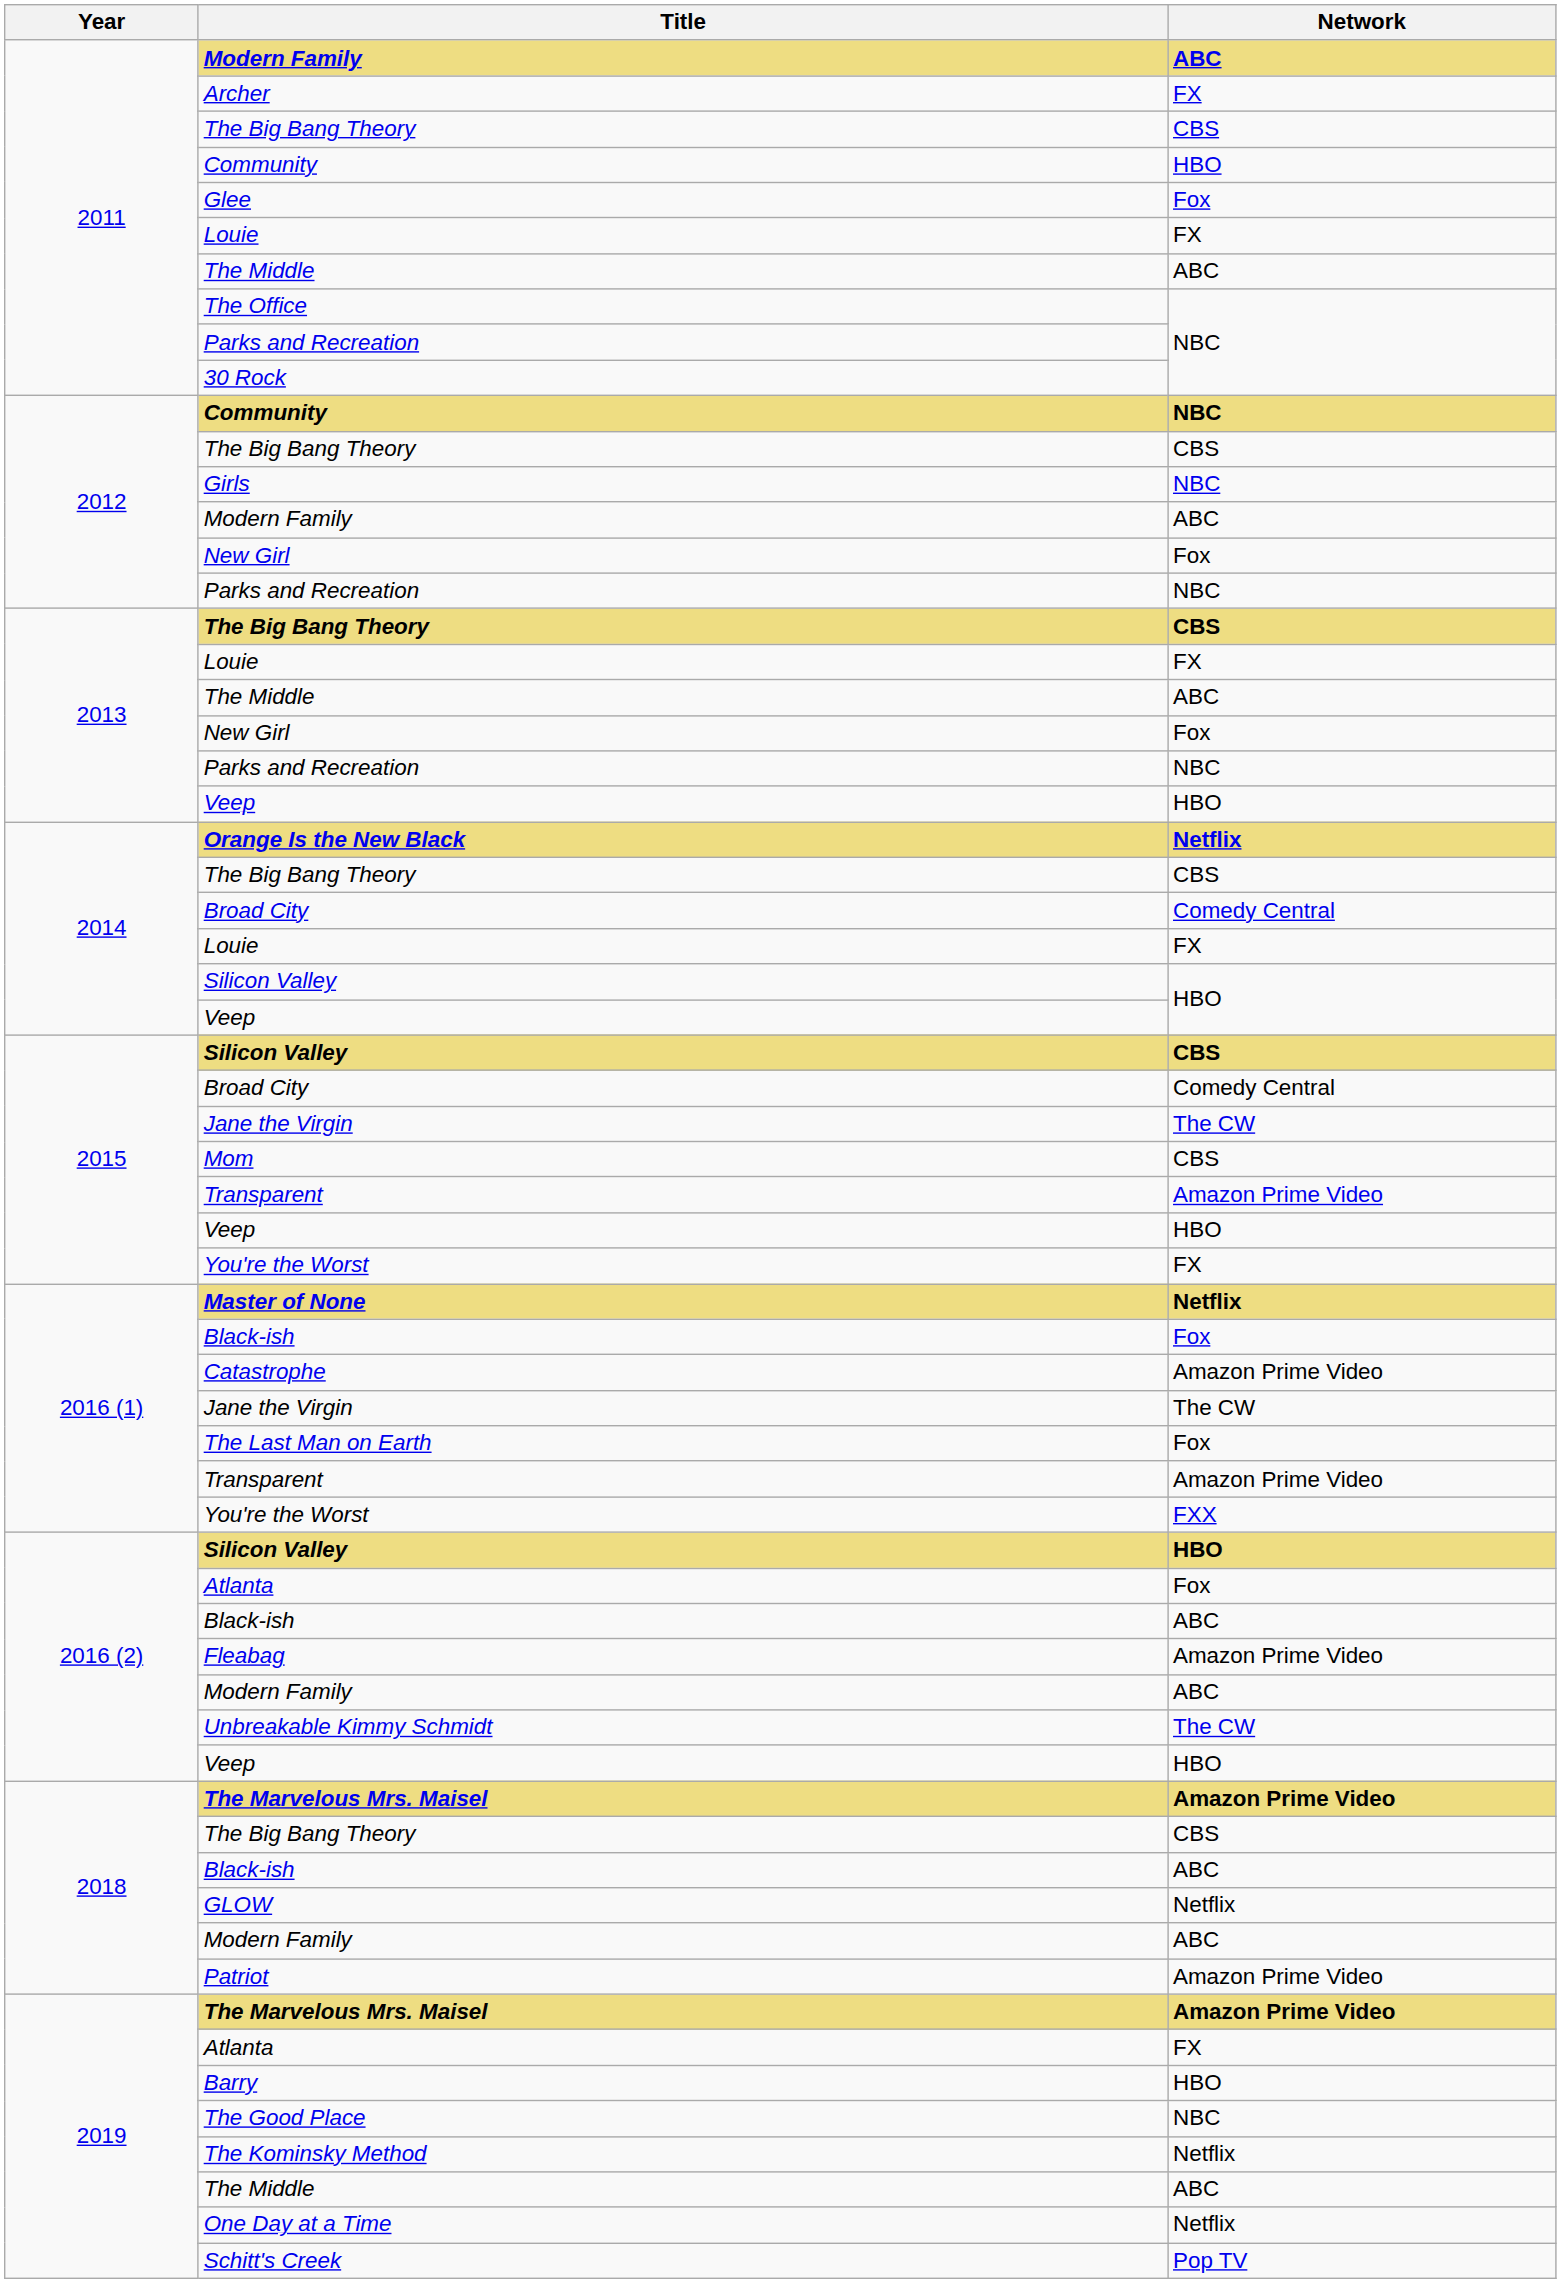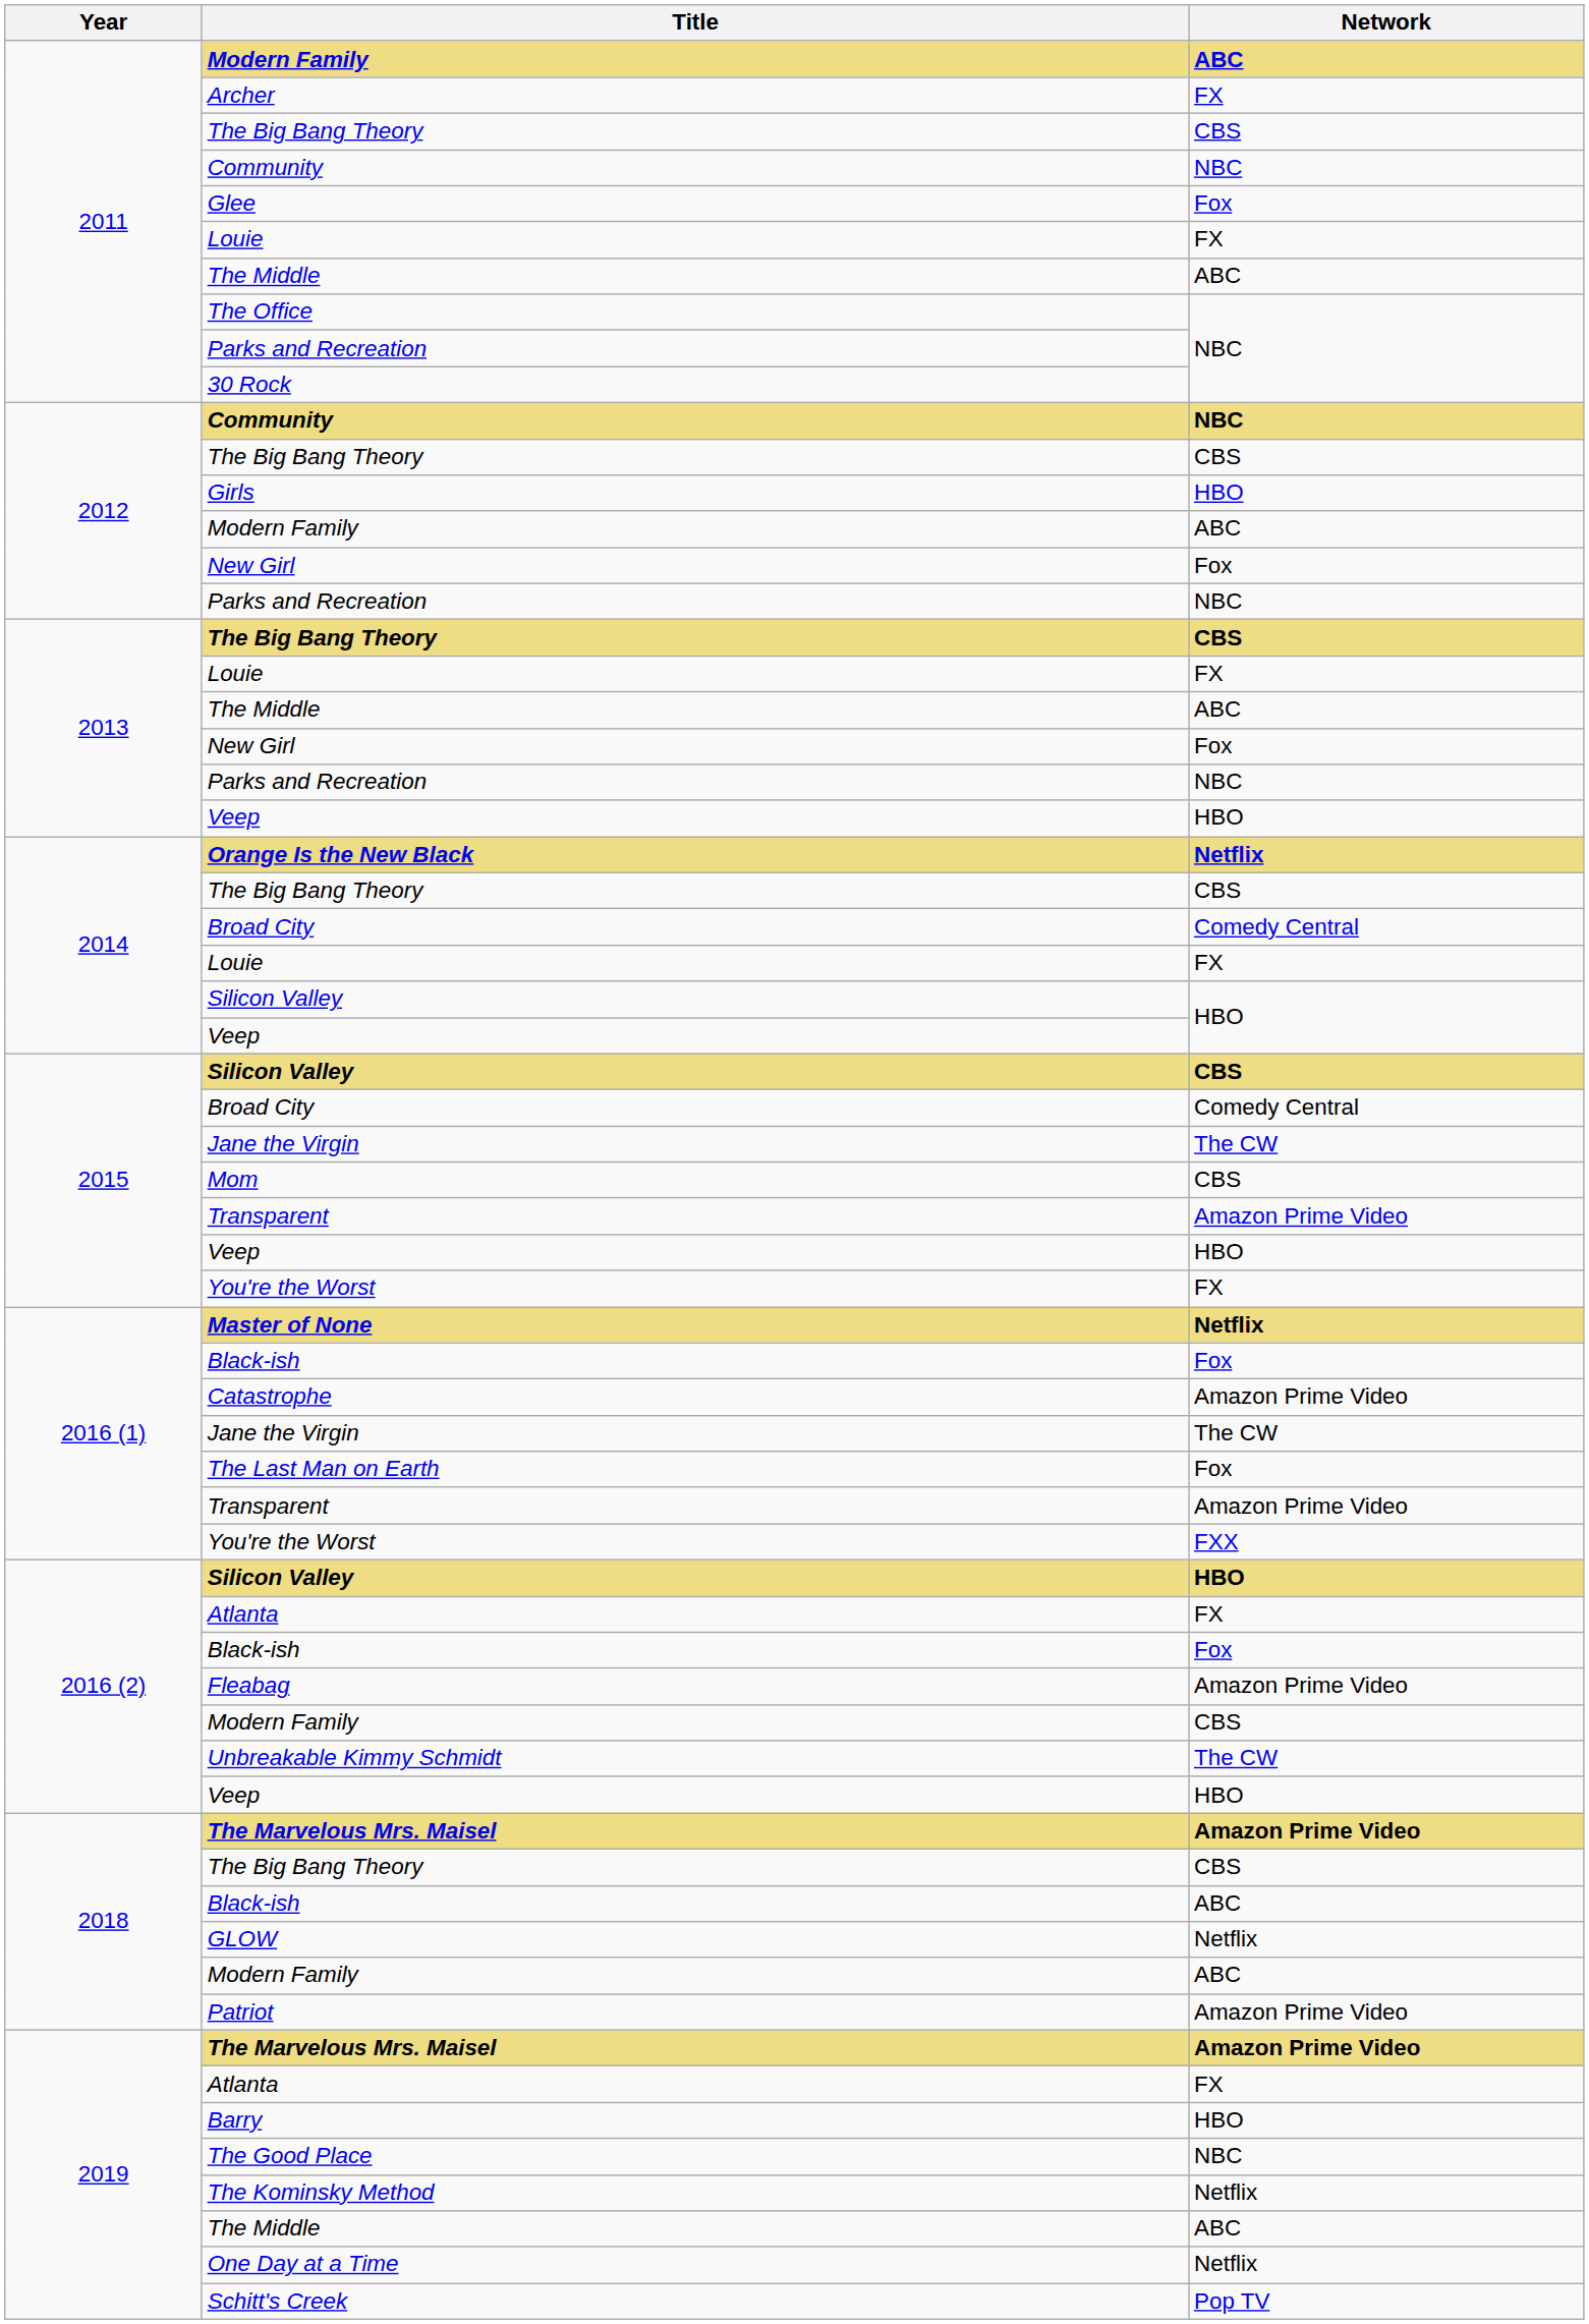2011 / Community | Network: HBO -> NBC
Girls | Network: NBC -> HBO
2016 (2) / Atlanta | Network: Fox -> FX
2016 (2) / Black-ish | Network: ABC -> Fox
2016 (2) / Modern Family | Network: ABC -> CBS
